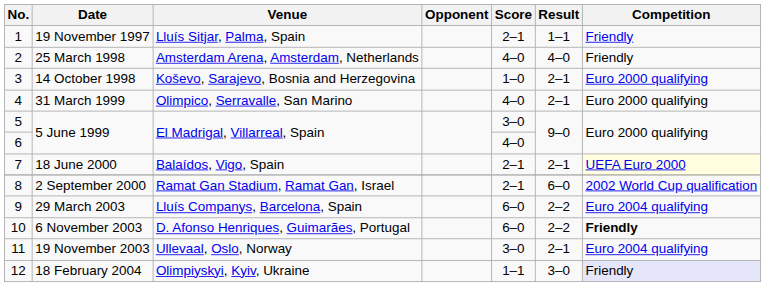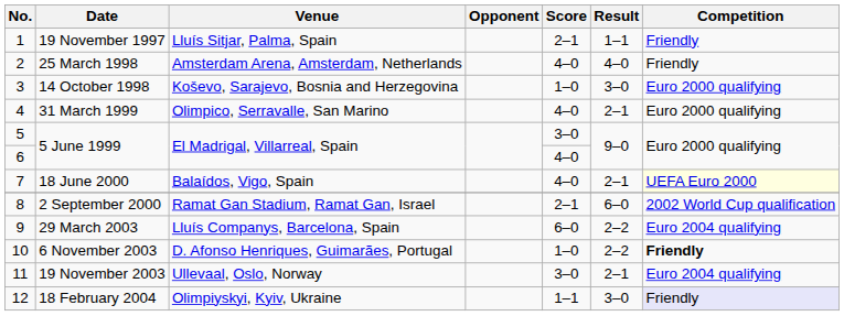14 October 1998 | Result: 2–1 -> 3–0
18 June 2000 | Score: 2–1 -> 4–0
6 November 2003 | Score: 6–0 -> 1–0
